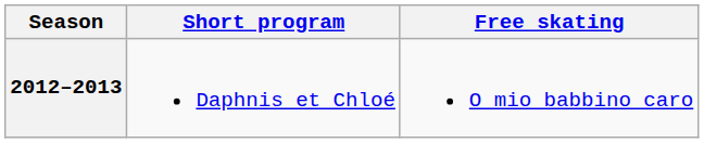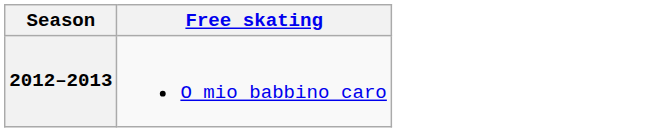- column: Short program | Daphnis et Chloé
